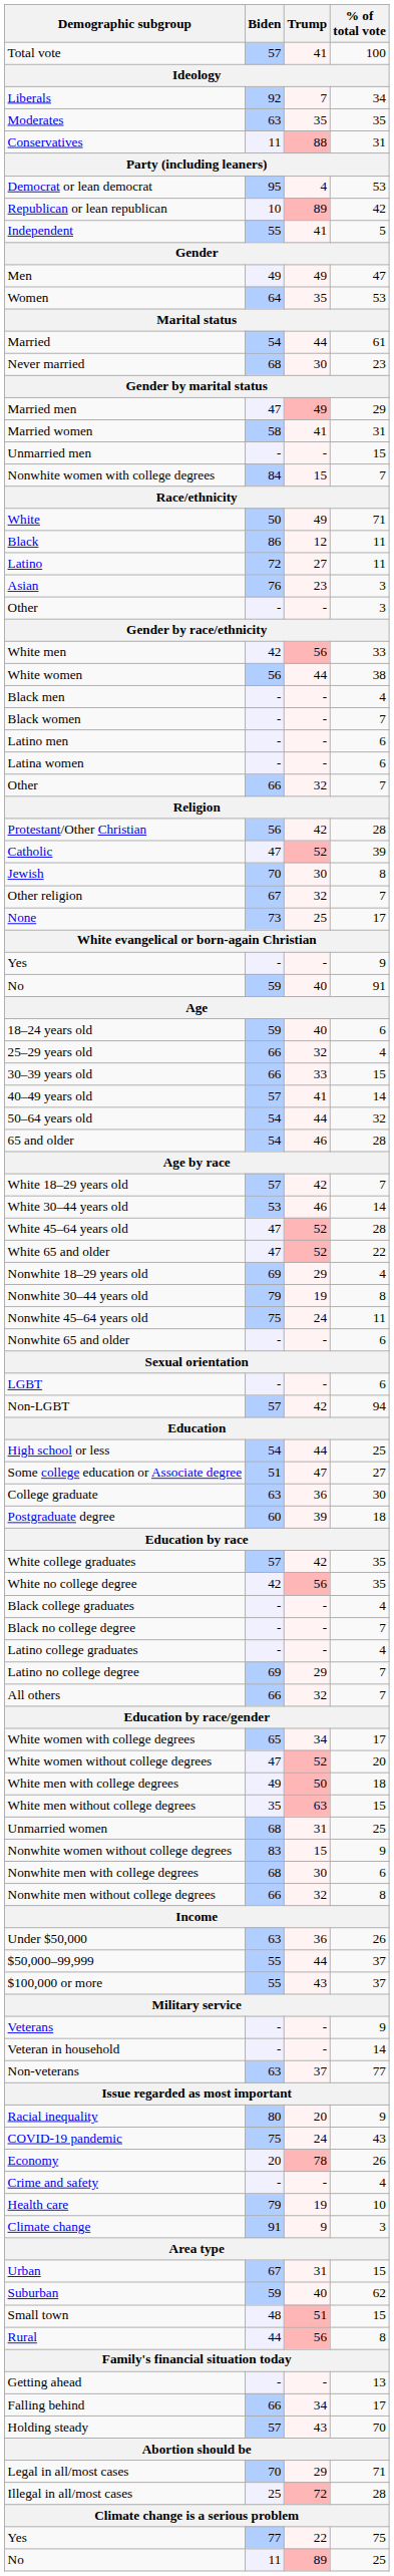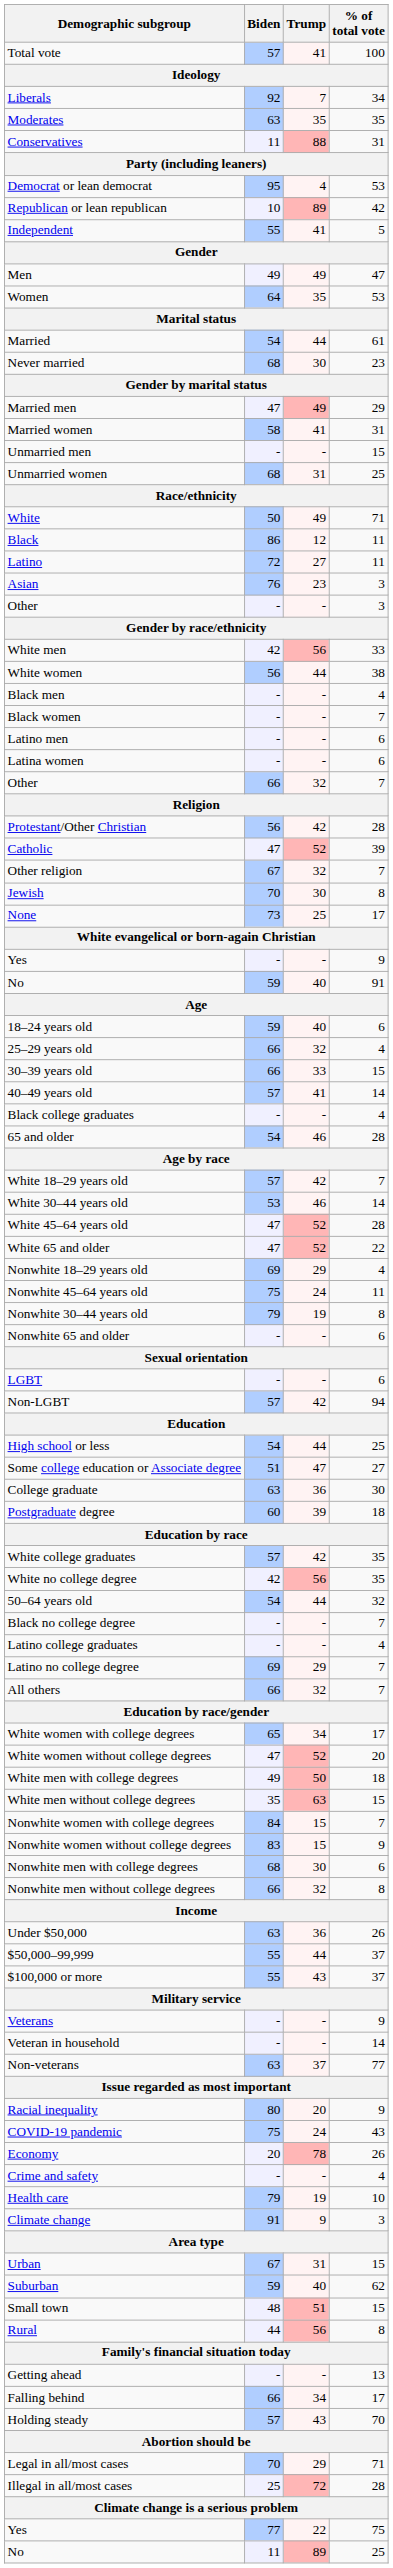rows swapped: Unmarried women <-> Nonwhite women with college degrees
rows swapped: Jewish <-> Other religion
rows swapped: 50–64 years old <-> Black college graduates
rows swapped: Nonwhite 30–44 years old <-> Nonwhite 45–64 years old
